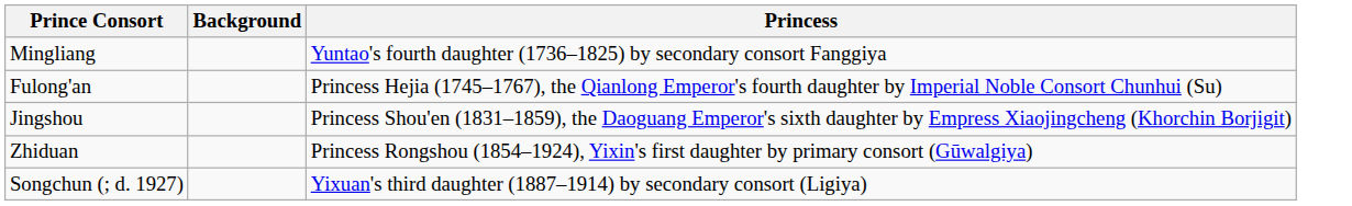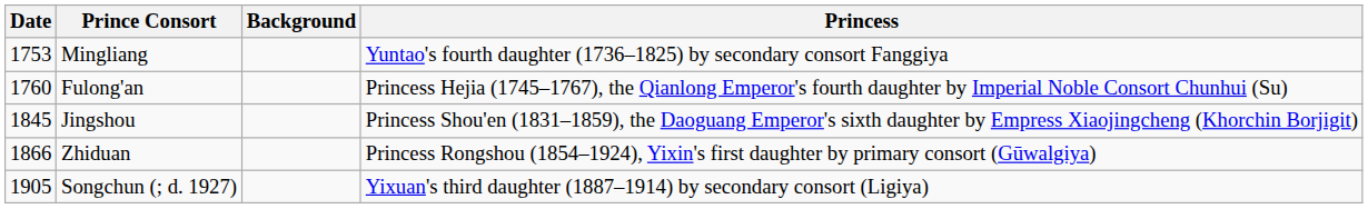+ column: Date | 1753 | 1760 | 1845 | 1866 | 1905
